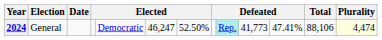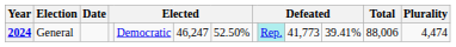2024 | column 11: 47.41% -> 39.41%
2024 | Total: 88,106 -> 88,006
2024 | Plurality: lightyellow background -> no background
